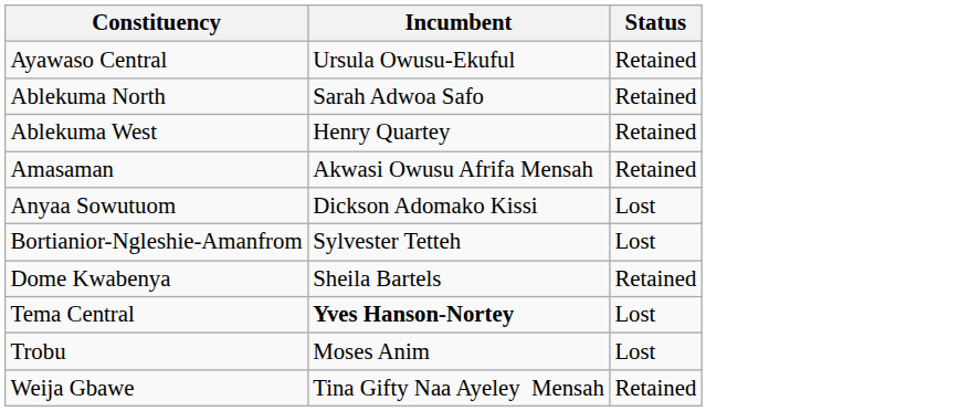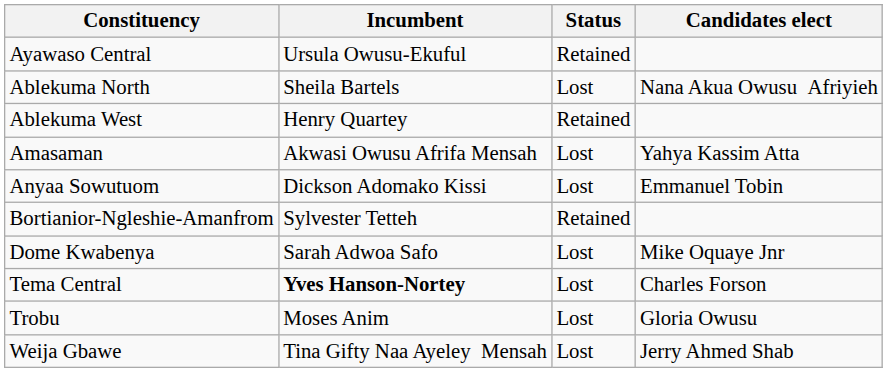+ column: Candidates elect | Nana Akua Owusu Afriyieh | Yahya Kassim Atta | Emmanuel Tobin | Mike Oquaye Jnr | Charles Forson | Gloria Owusu | Jerry Ahmed Shab
Ablekuma North | Incumbent: Sarah Adwoa Safo -> Sheila Bartels
Ablekuma North | Status: Retained -> Lost
Amasaman | Status: Retained -> Lost
Bortianior-Ngleshie-Amanfrom | Status: Lost -> Retained
Dome Kwabenya | Incumbent: Sheila Bartels -> Sarah Adwoa Safo
Dome Kwabenya | Status: Retained -> Lost
Weija Gbawe | Status: Retained -> Lost
